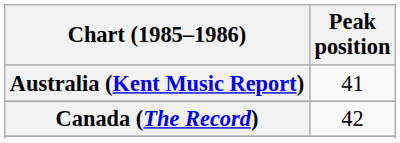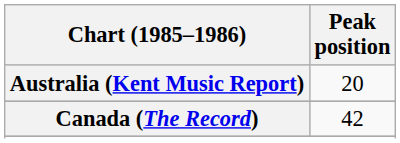Australia (Kent Music Report) | Peak position: 41 -> 20
